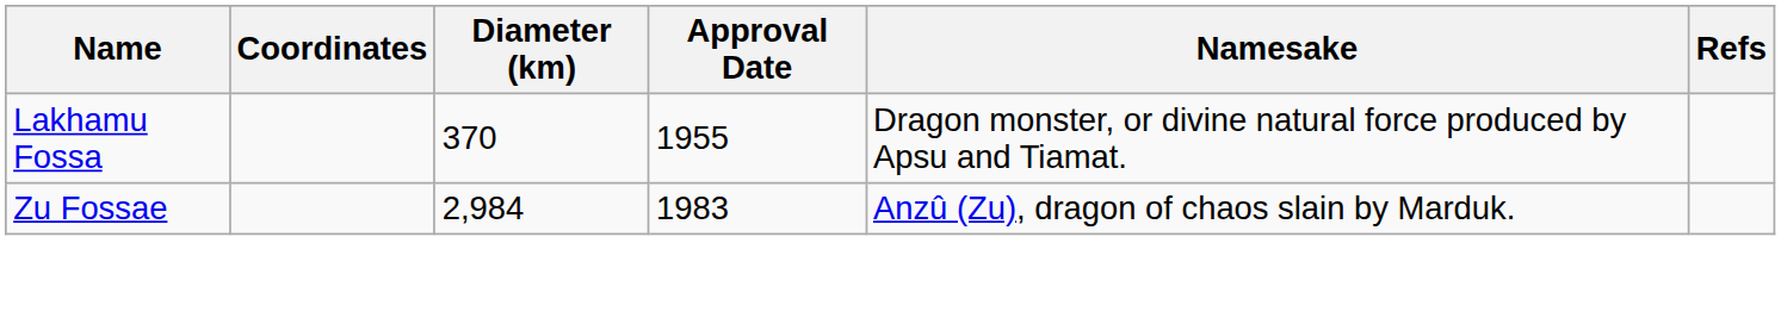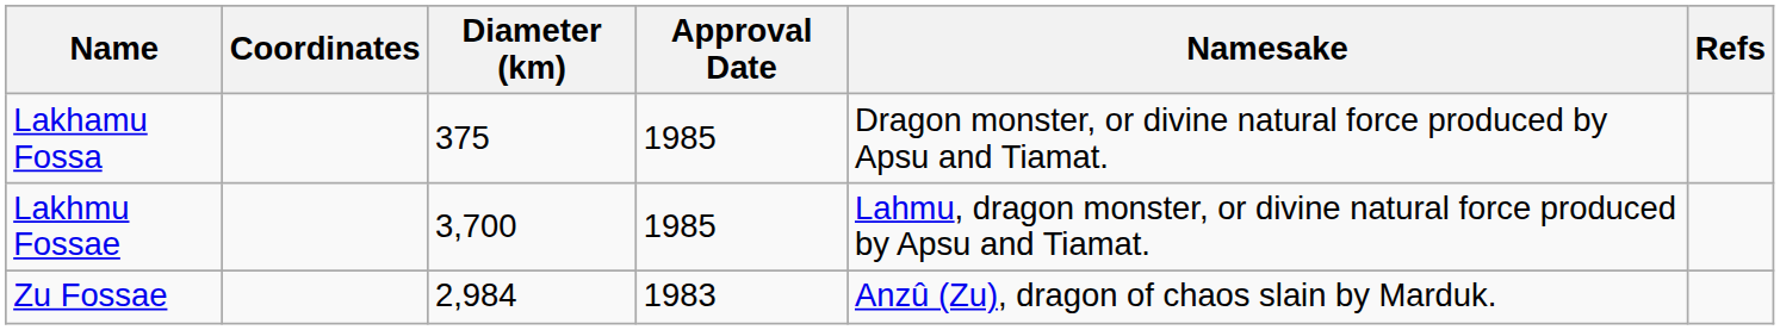Lakhamu Fossa | Diameter (km): 370 -> 375
Lakhamu Fossa | Approval Date: 1955 -> 1985
+ row: Lakhmu Fossae | 3,700 | 1985 | Lahmu, dragon monster, or divine natural force produced by Apsu and Tiamat.
